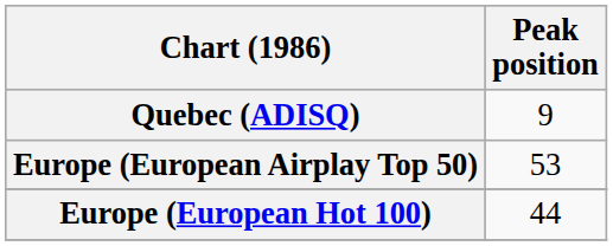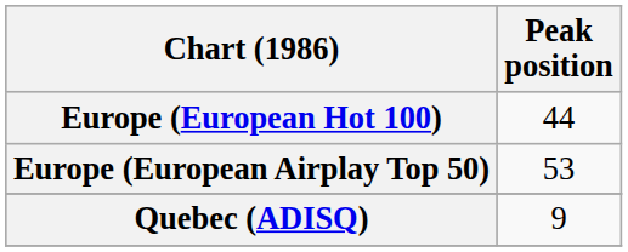rows swapped: Europe (European Hot 100) <-> Quebec (ADISQ)
